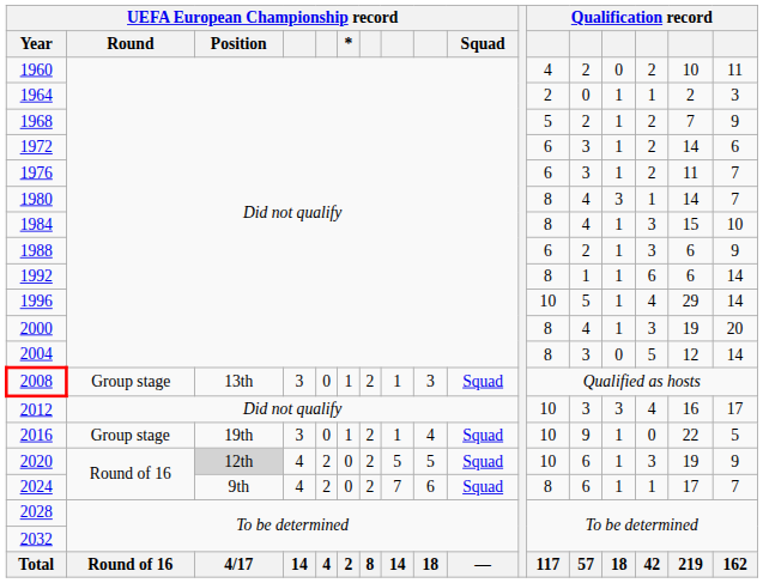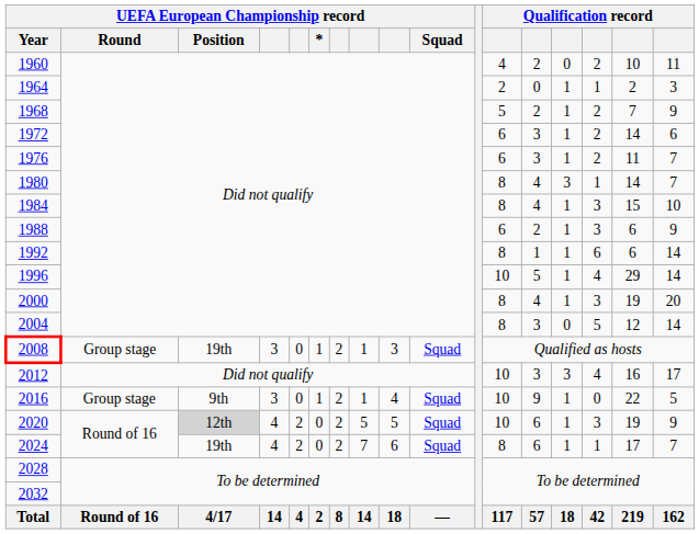2008 | UEFA European Championship record / Position: 13th -> 19th
2016 | UEFA European Championship record / Position: 19th -> 9th
2024 | UEFA European Championship record / Position: 9th -> 19th
